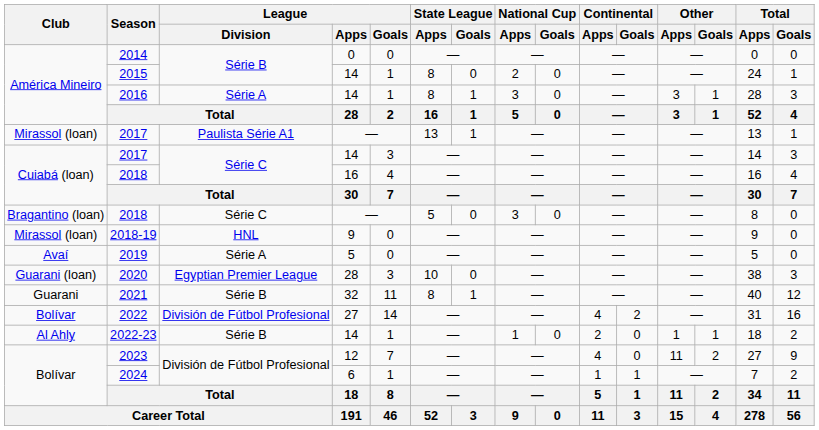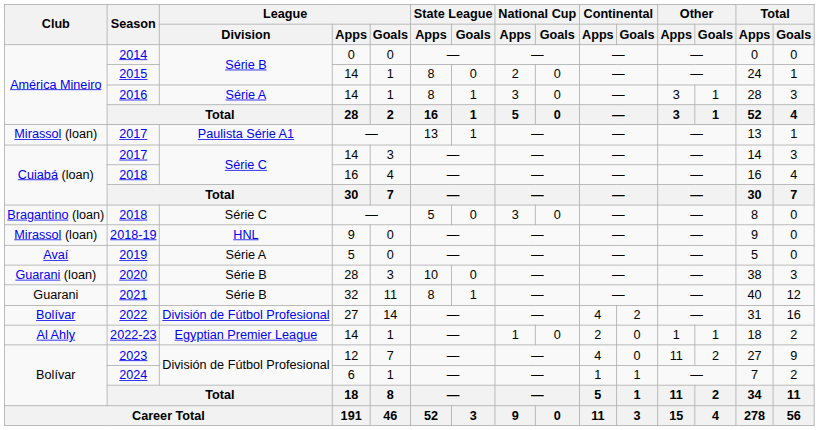2020 | League / Division: Egyptian Premier League -> Série B
2022-23 | League / Division: Série B -> Egyptian Premier League
